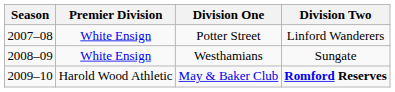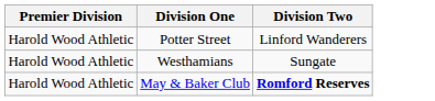- column: Season | 2007–08 | 2008–09 | 2009–10
Potter Street | Premier Division: White Ensign -> Harold Wood Athletic
Westhamians | Premier Division: White Ensign -> Harold Wood Athletic
